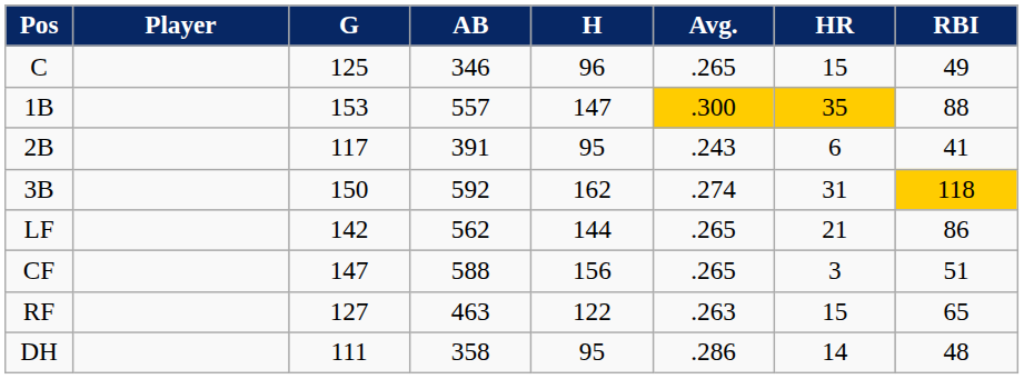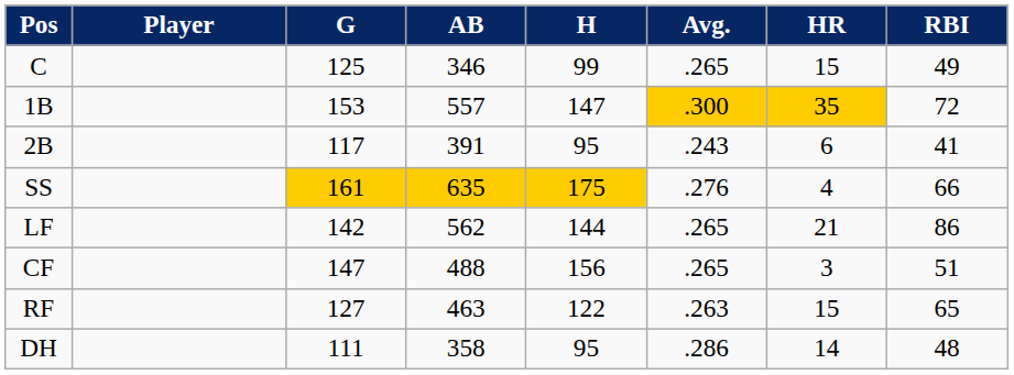C | H: 96 -> 99
1B | RBI: 88 -> 72
- row: 3B | 150 | 592 | 162 | .274 | 31 | 118
+ row: SS | 161 | 635 | 175 | .276 | 4 | 66
CF | AB: 588 -> 488
